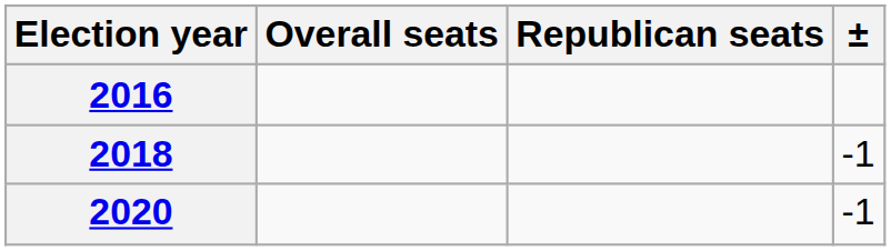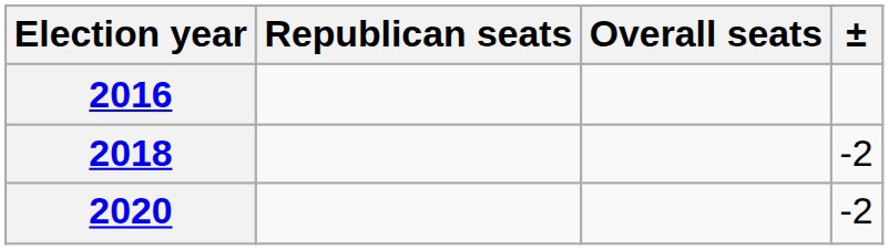columns swapped: Overall seats <-> Republican seats
2018 | ±: -1 -> -2
2020 | ±: -1 -> -2
